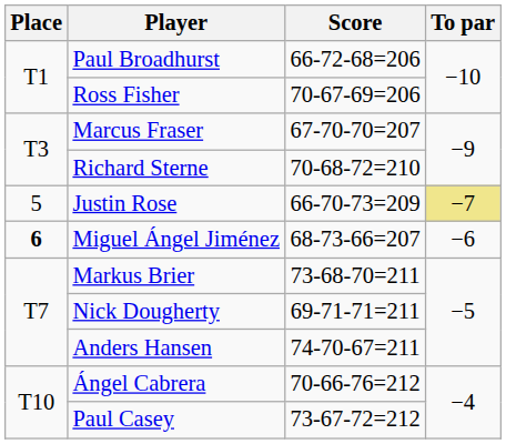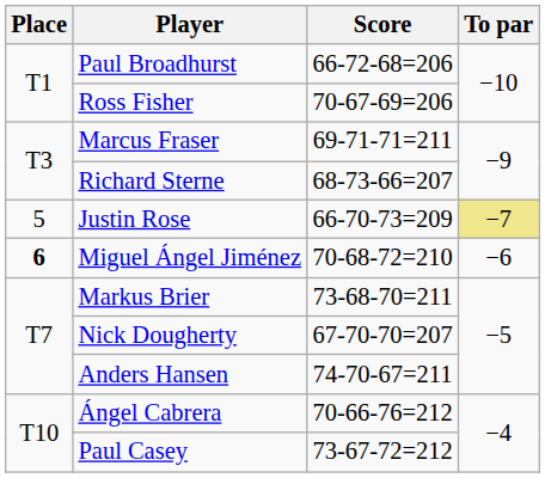Marcus Fraser | Score: 67-70-70=207 -> 69-71-71=211
Richard Sterne | Score: 70-68-72=210 -> 68-73-66=207
Miguel Ángel Jiménez | Score: 68-73-66=207 -> 70-68-72=210
Nick Dougherty | Score: 69-71-71=211 -> 67-70-70=207
